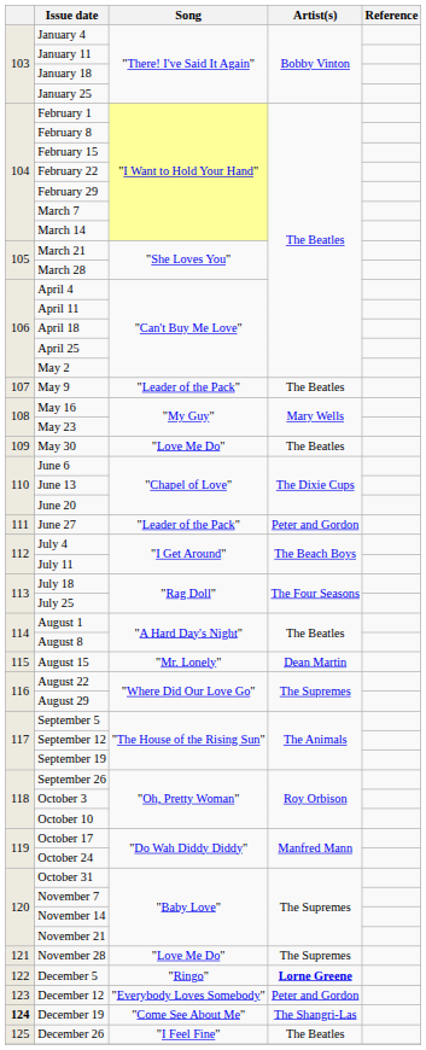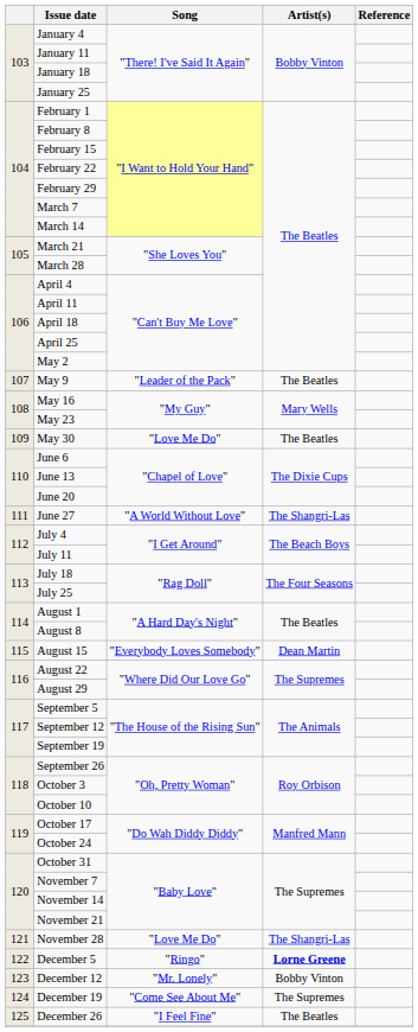June 27 | Song: "Leader of the Pack" -> "A World Without Love"
June 27 | Artist(s): Peter and Gordon -> The Shangri-Las
August 15 | Song: "Mr. Lonely" -> "Everybody Loves Somebody"
November 28 | Artist(s): The Supremes -> The Shangri-Las
December 12 | Song: "Everybody Loves Somebody" -> "Mr. Lonely"
December 12 | Artist(s): Peter and Gordon -> Bobby Vinton
December 19 | column 1: bold -> normal
December 19 | Artist(s): The Shangri-Las -> The Supremes
